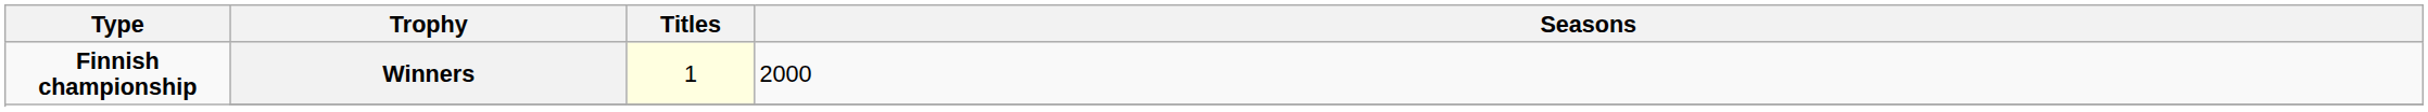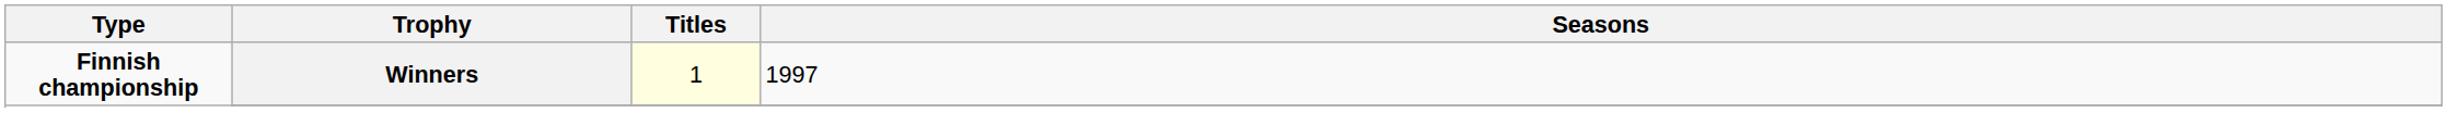Winners | Seasons: 2000 -> 1997
